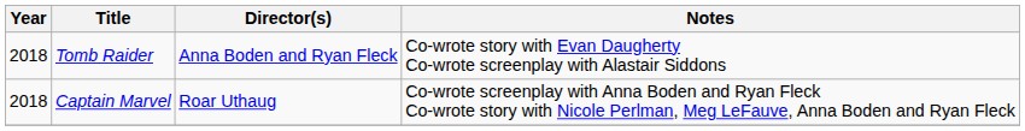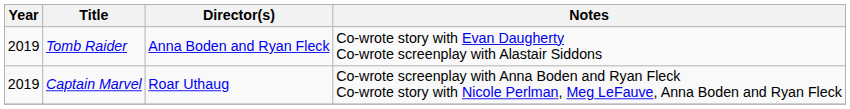Tomb Raider | Year: 2018 -> 2019
Captain Marvel | Year: 2018 -> 2019
